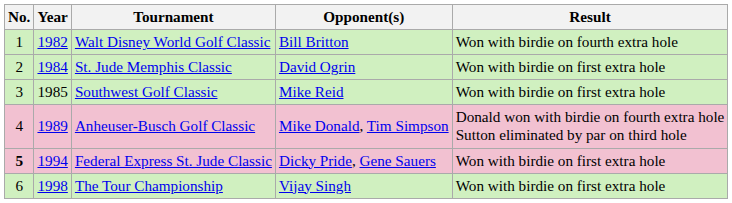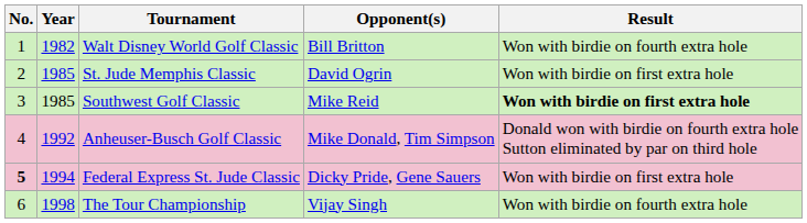St. Jude Memphis Classic | Year: 1984 -> 1985
Southwest Golf Classic | Result: normal -> bold
Anheuser-Busch Golf Classic | Year: 1989 -> 1992
The Tour Championship | Result: Won with birdie on first extra hole -> Won with birdie on fourth extra hole
